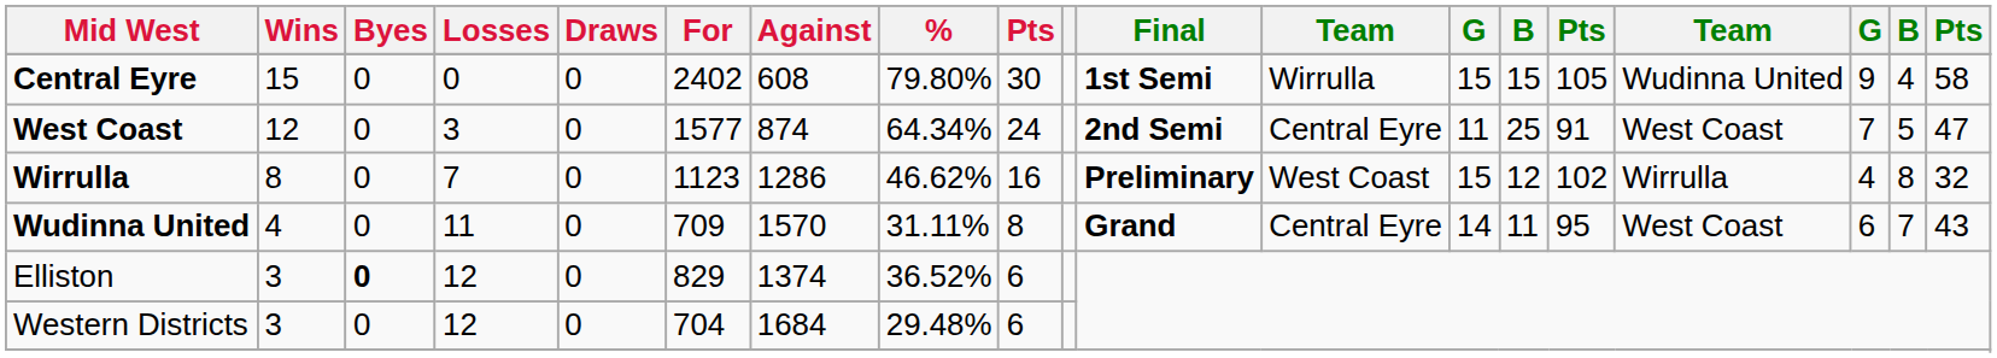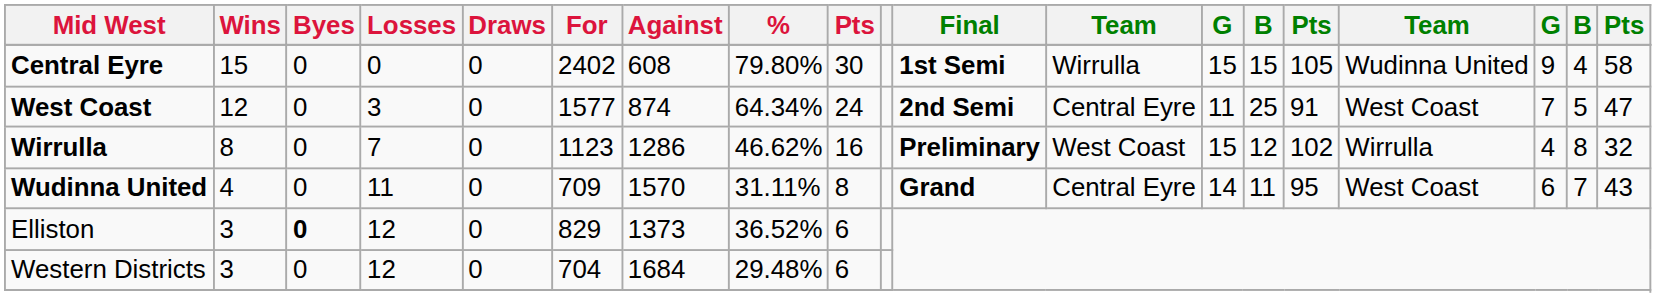Elliston | Against: 1374 -> 1373
